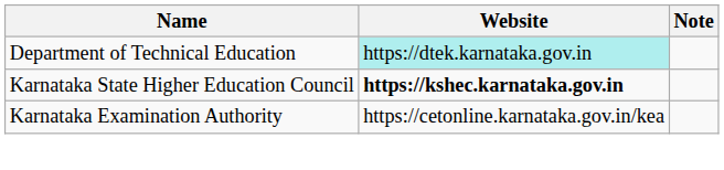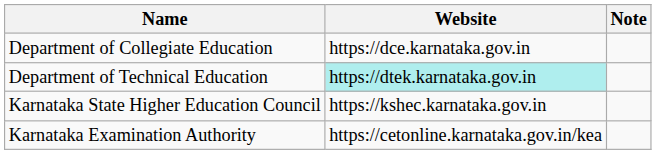+ row: Department of Collegiate Education | https://dce.karnataka.gov.in
Karnataka State Higher Education Council | Website: bold -> normal
